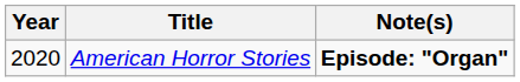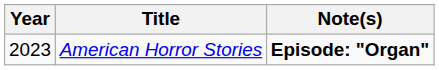American Horror Stories | Year: 2020 -> 2023
